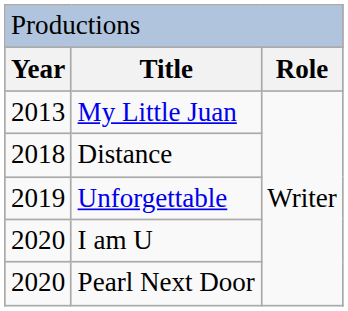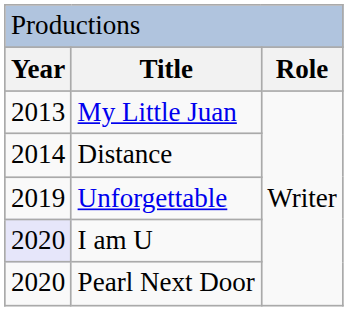Distance | column 1: 2018 -> 2014
I am U | column 1: no background -> lavender background
